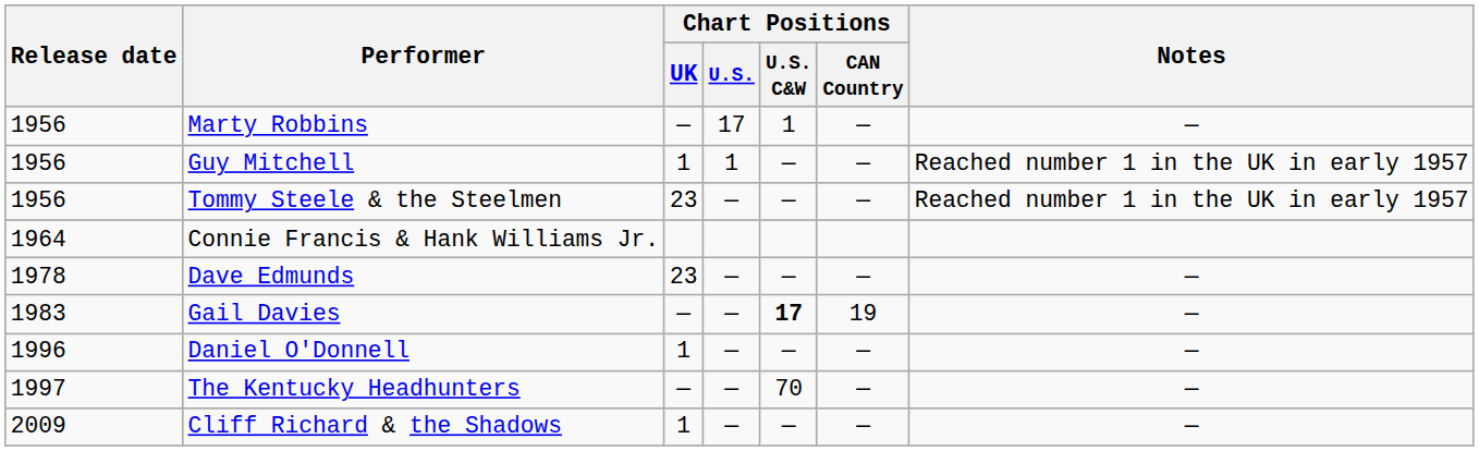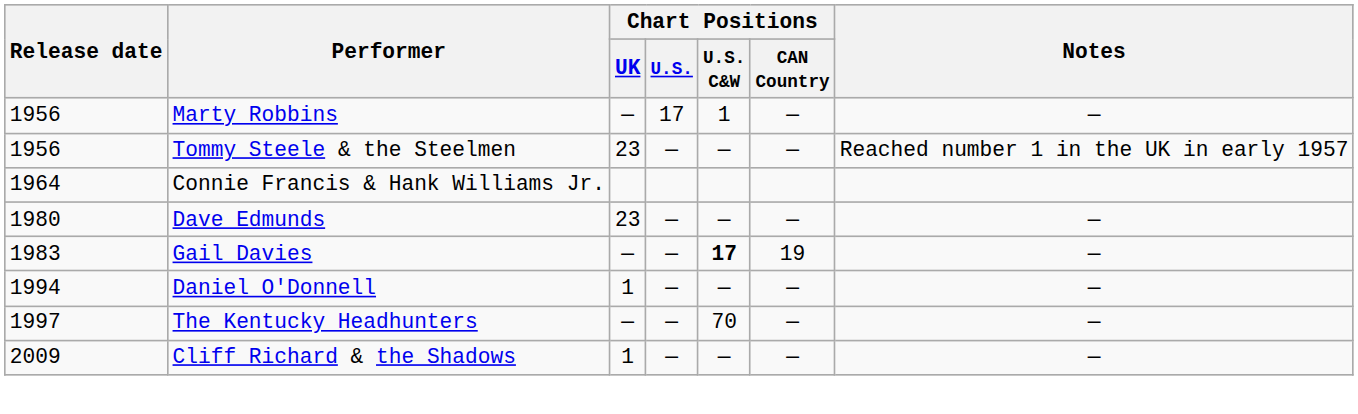- row: 1956 | Guy Mitchell | 1 | 1 | — | — | Reached number 1 in the UK in early 1957
Dave Edmunds | Release date: 1978 -> 1980
Daniel O'Donnell | Release date: 1996 -> 1994
